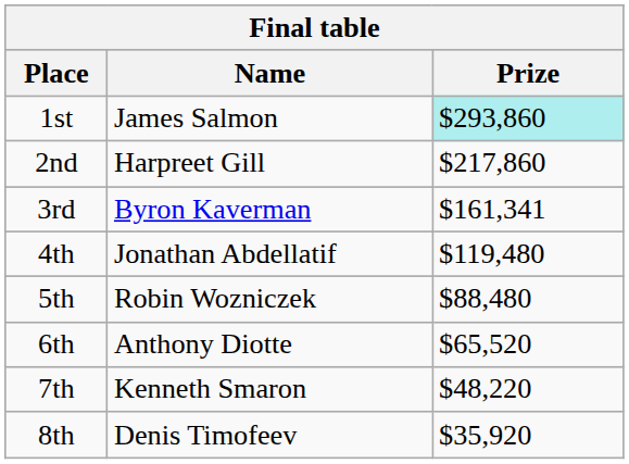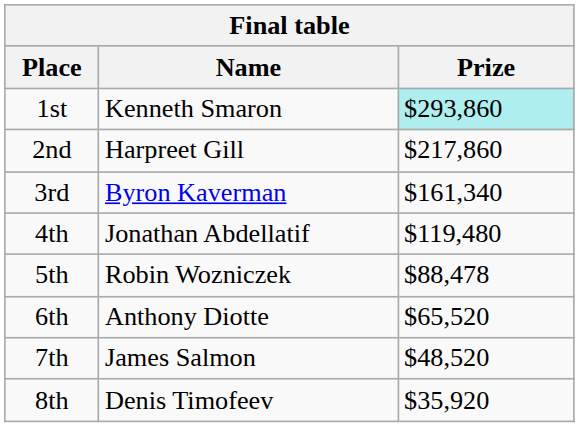1st | Name: James Salmon -> Kenneth Smaron
3rd | Prize: $161,341 -> $161,340
5th | Prize: $88,480 -> $88,478
7th | Name: Kenneth Smaron -> James Salmon
7th | Prize: $48,220 -> $48,520
